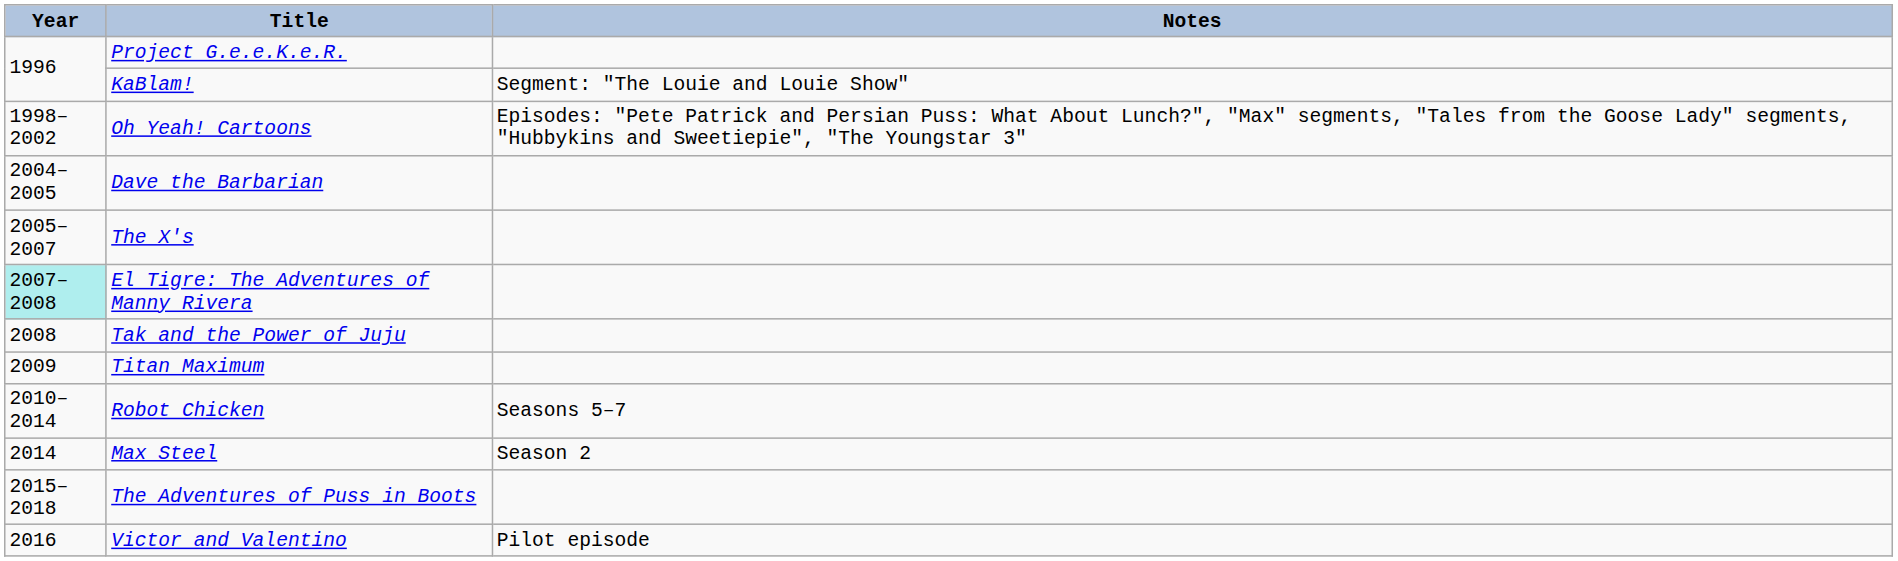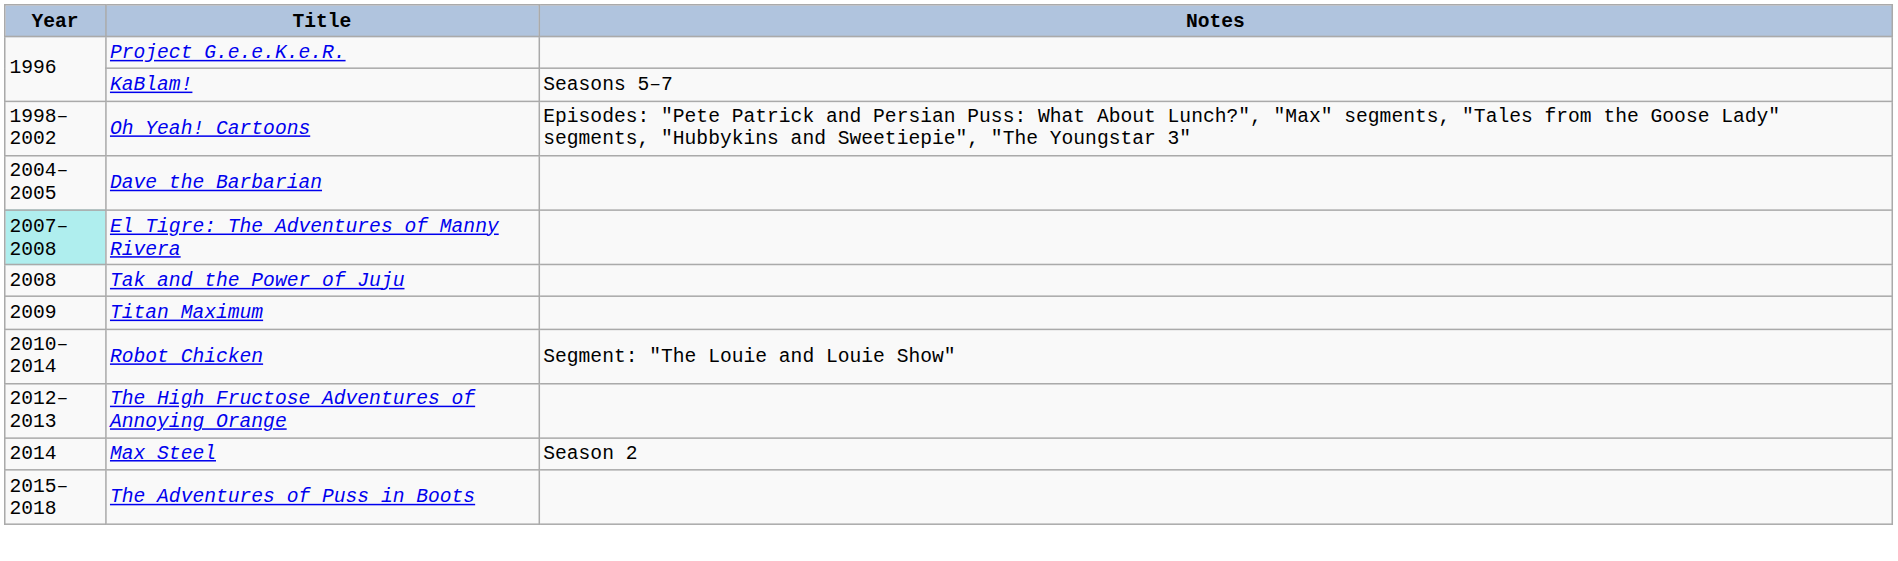KaBlam! | Notes: Segment: "The Louie and Louie Show" -> Seasons 5–7
- row: 2005–2007 | The X's
Robot Chicken | Notes: Seasons 5–7 -> Segment: "The Louie and Louie Show"
+ row: 2012–2013 | The High Fructose Adventures of Annoying Orange
- row: 2016 | Victor and Valentino | Pilot episode
